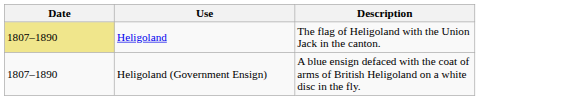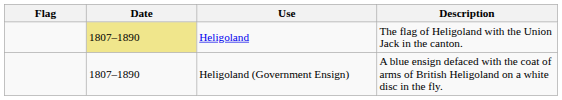+ column: Flag
